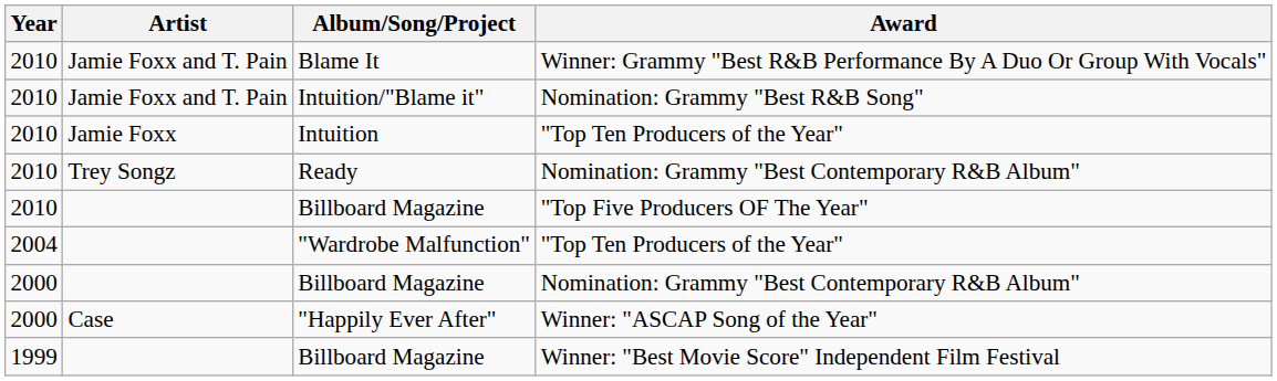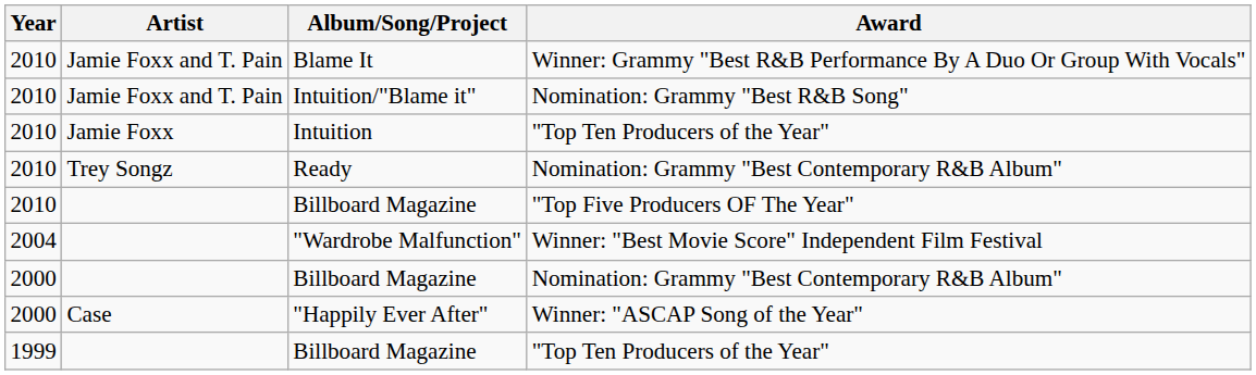"Wardrobe Malfunction" | Award: "Top Ten Producers of the Year" -> Winner: "Best Movie Score" Independent Film Festival
1999 / Billboard Magazine | Award: Winner: "Best Movie Score" Independent Film Festival -> "Top Ten Producers of the Year"
